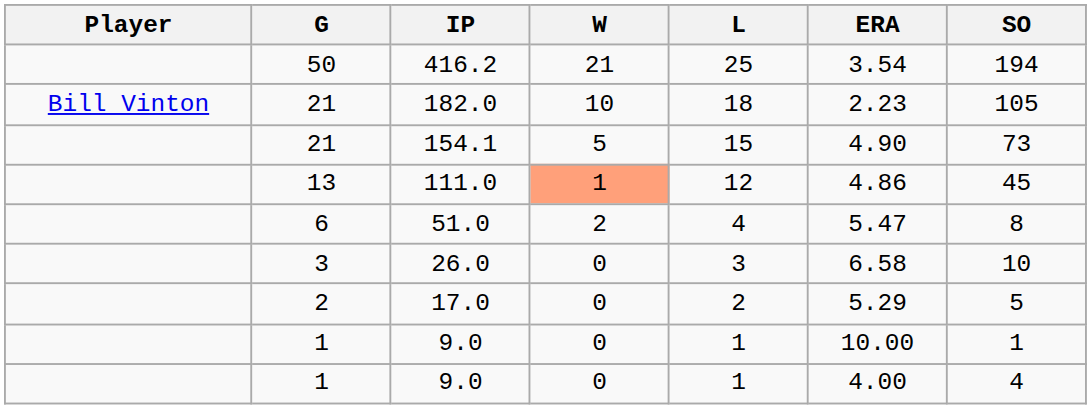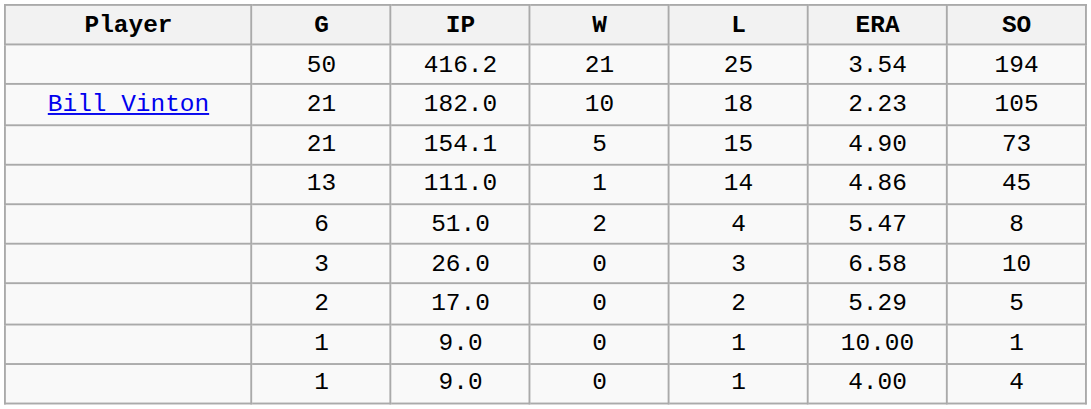111.0 | W: lightsalmon background -> no background
111.0 | L: 12 -> 14
